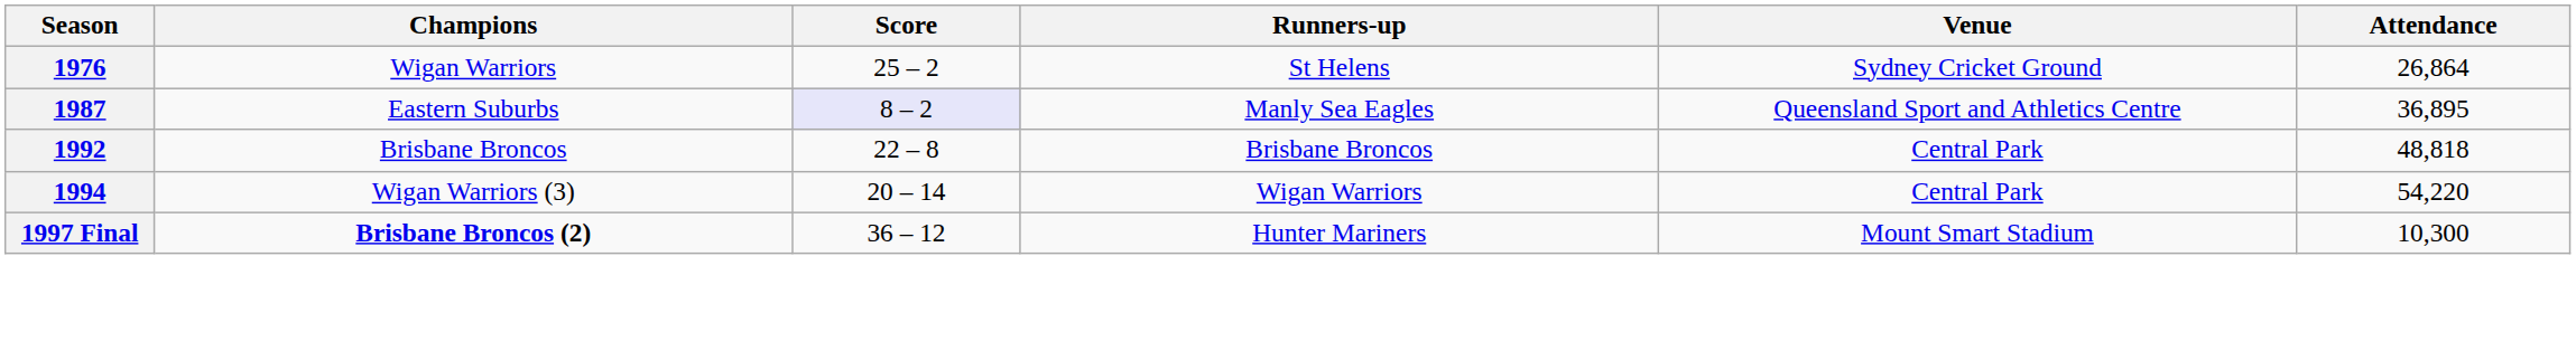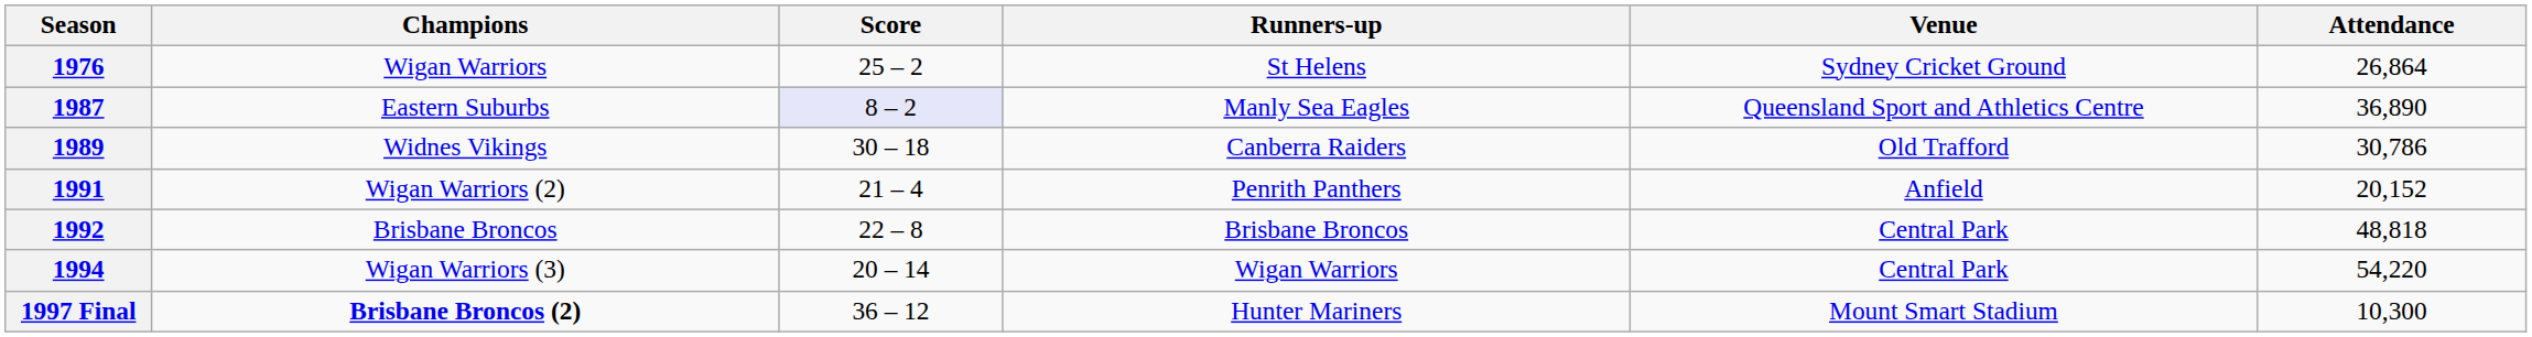1987 | Attendance: 36,895 -> 36,890
+ row: 1989 | Widnes Vikings | 30 – 18 | Canberra Raiders | Old Trafford | 30,786
+ row: 1991 | Wigan Warriors (2) | 21 – 4 | Penrith Panthers | Anfield | 20,152
